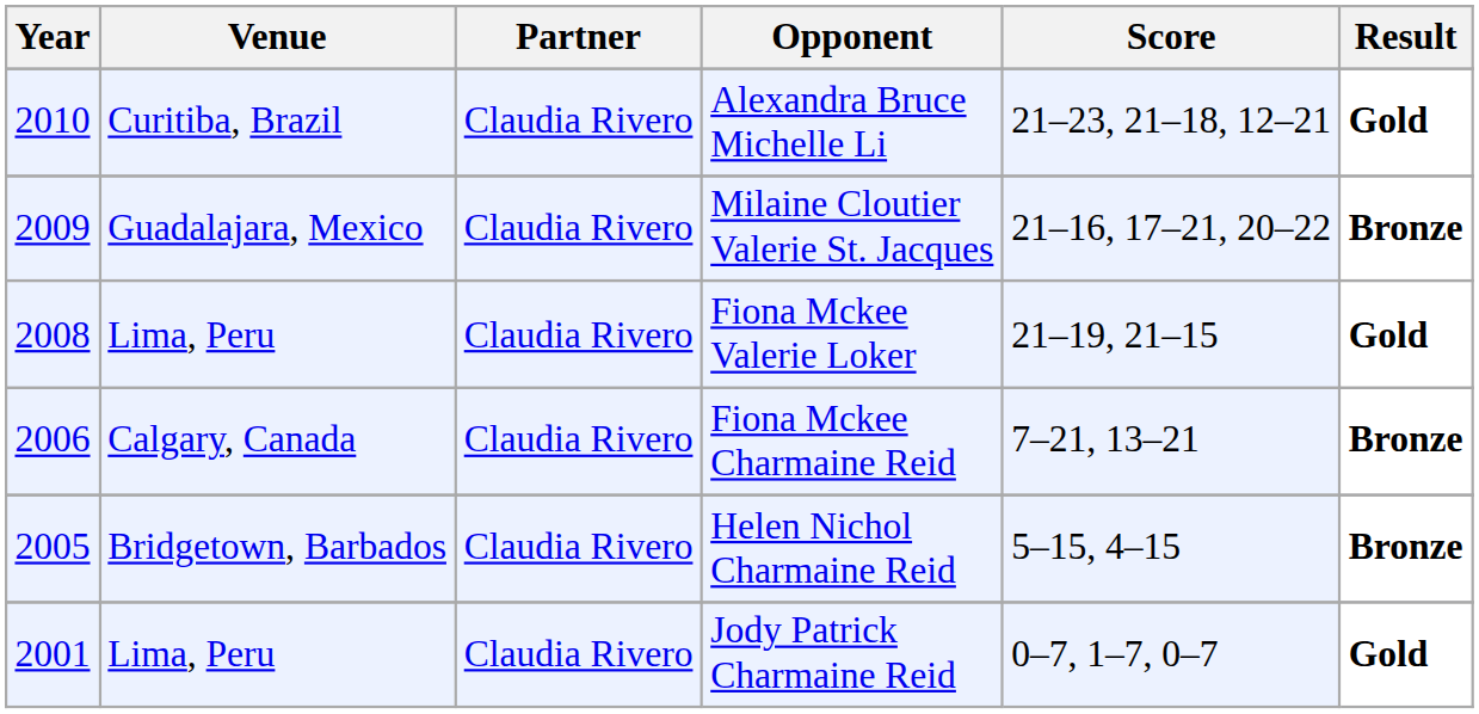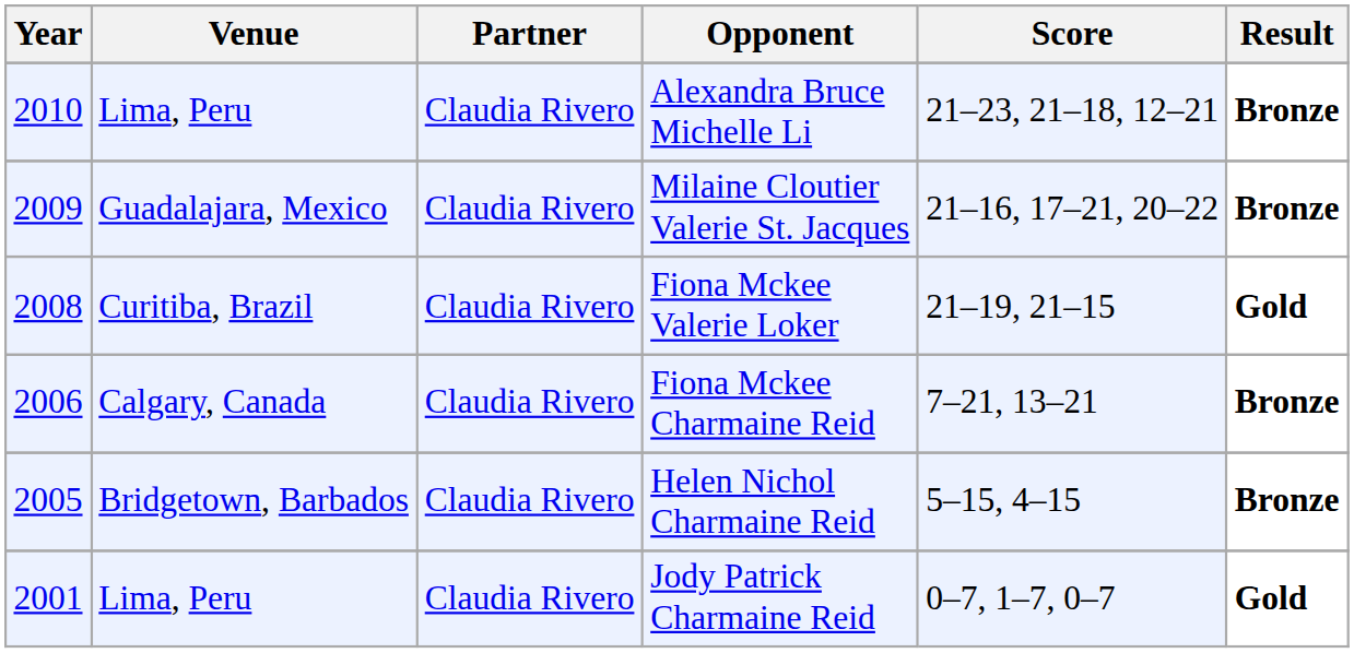Alexandra Bruce Michelle Li | Venue: Curitiba, Brazil -> Lima, Peru
Alexandra Bruce Michelle Li | Result: Gold -> Bronze
Fiona Mckee Valerie Loker | Venue: Lima, Peru -> Curitiba, Brazil
